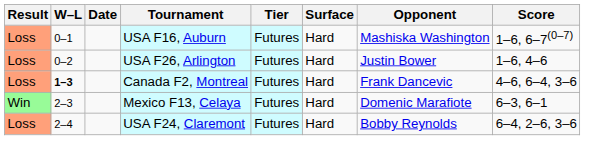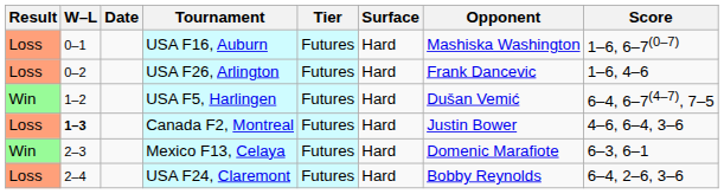USA F26, Arlington | Opponent: Justin Bower -> Frank Dancevic
+ row: Win | 1–2 | USA F5, Harlingen | Futures | Hard | Dušan Vemić | 6–4, 6–7(4–7), 7–5
Canada F2, Montreal | Opponent: Frank Dancevic -> Justin Bower
